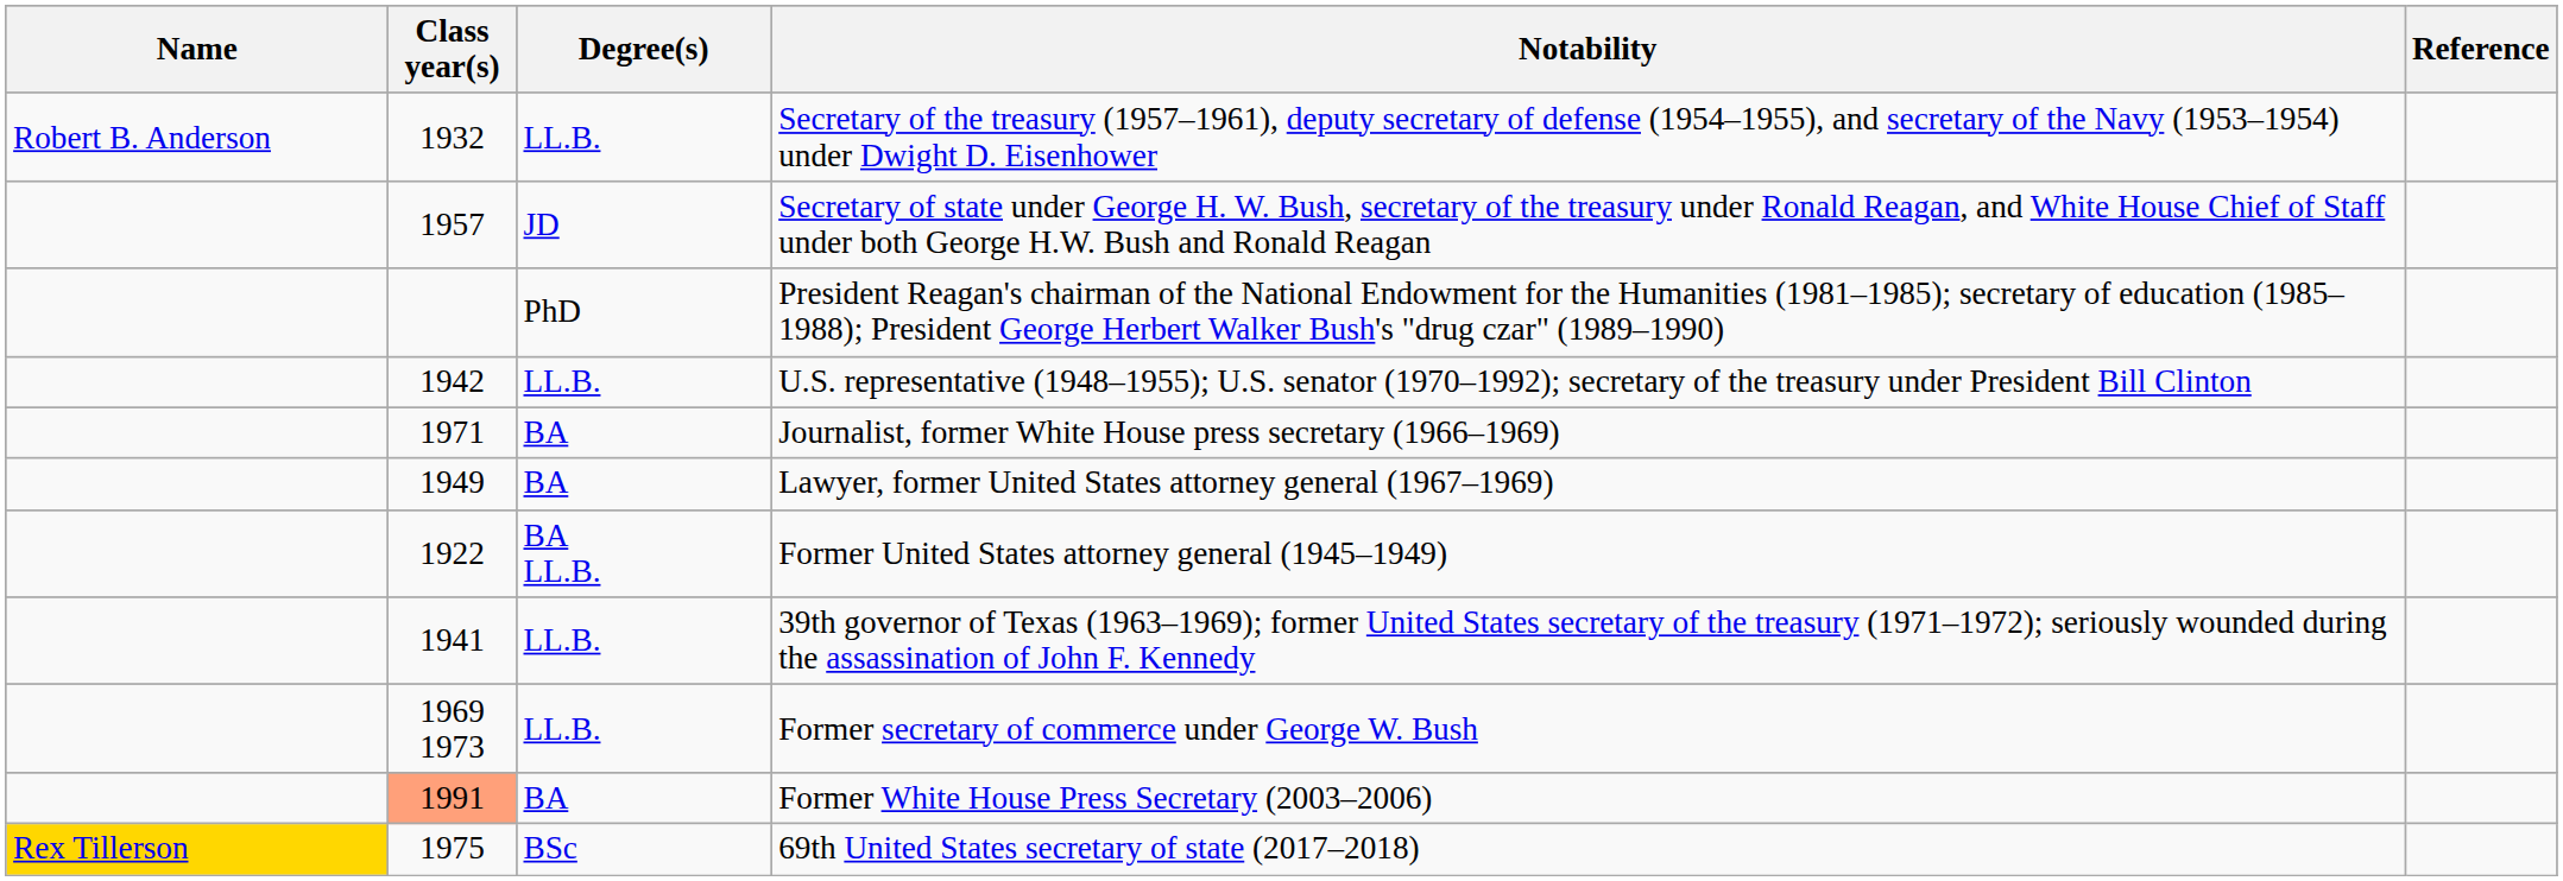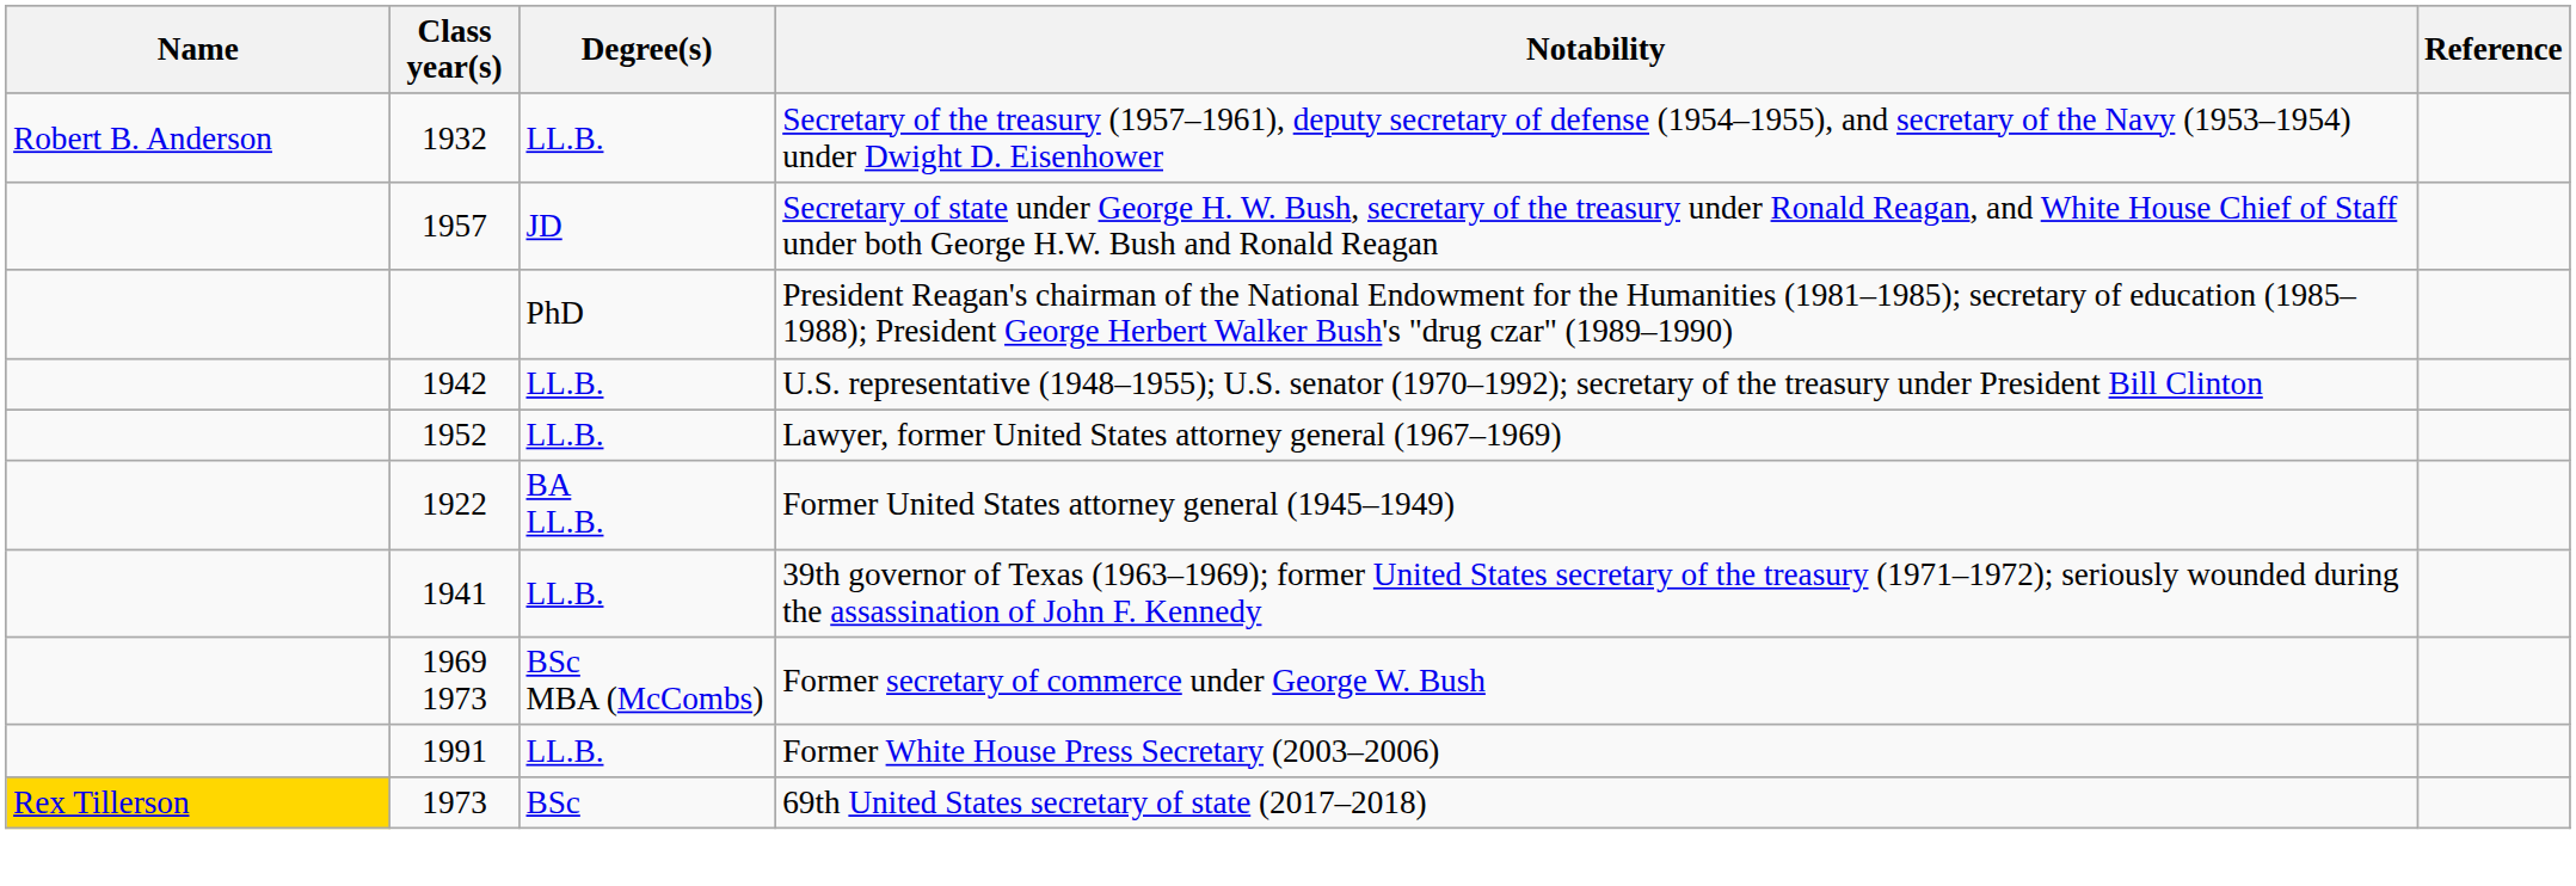- row: 1971 | BA | Journalist, former White House press secretary (1966–1969)
Lawyer, former United States attorney general (1967–1969) | Class year(s): 1949 -> 1952
Lawyer, former United States attorney general (1967–1969) | Degree(s): BA -> LL.B.
Former secretary of commerce under George W. Bush | Degree(s): LL.B. -> BSc MBA (McCombs)
Former White House Press Secretary (2003–2006) | Class year(s): lightsalmon background -> no background
Former White House Press Secretary (2003–2006) | Degree(s): BA -> LL.B.
69th United States secretary of state (2017–2018) | Class year(s): 1975 -> 1973
